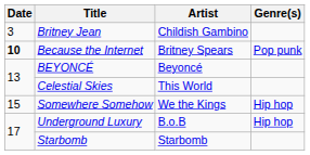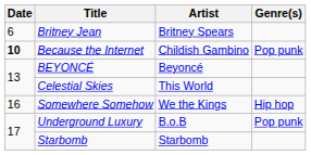Britney Jean | Date: 3 -> 6
Britney Jean | Artist: Childish Gambino -> Britney Spears
Because the Internet | Artist: Britney Spears -> Childish Gambino
Somewhere Somehow | Date: 15 -> 16
Underground Luxury | Genre(s): Hip hop -> Pop punk
